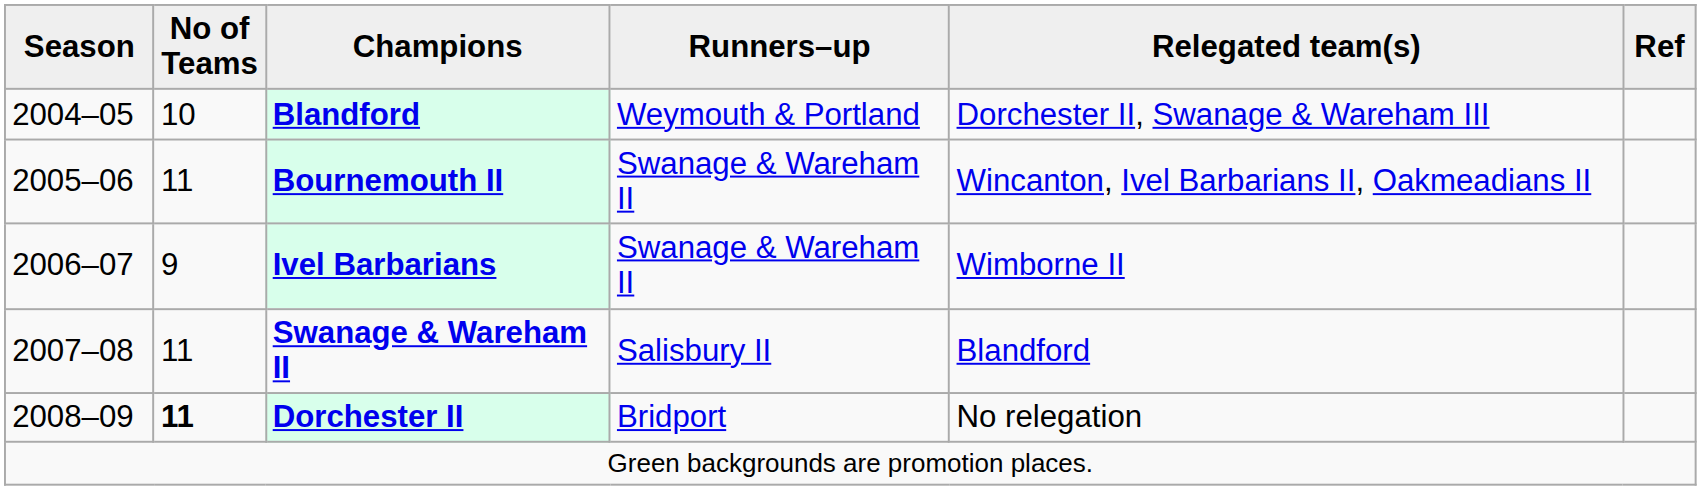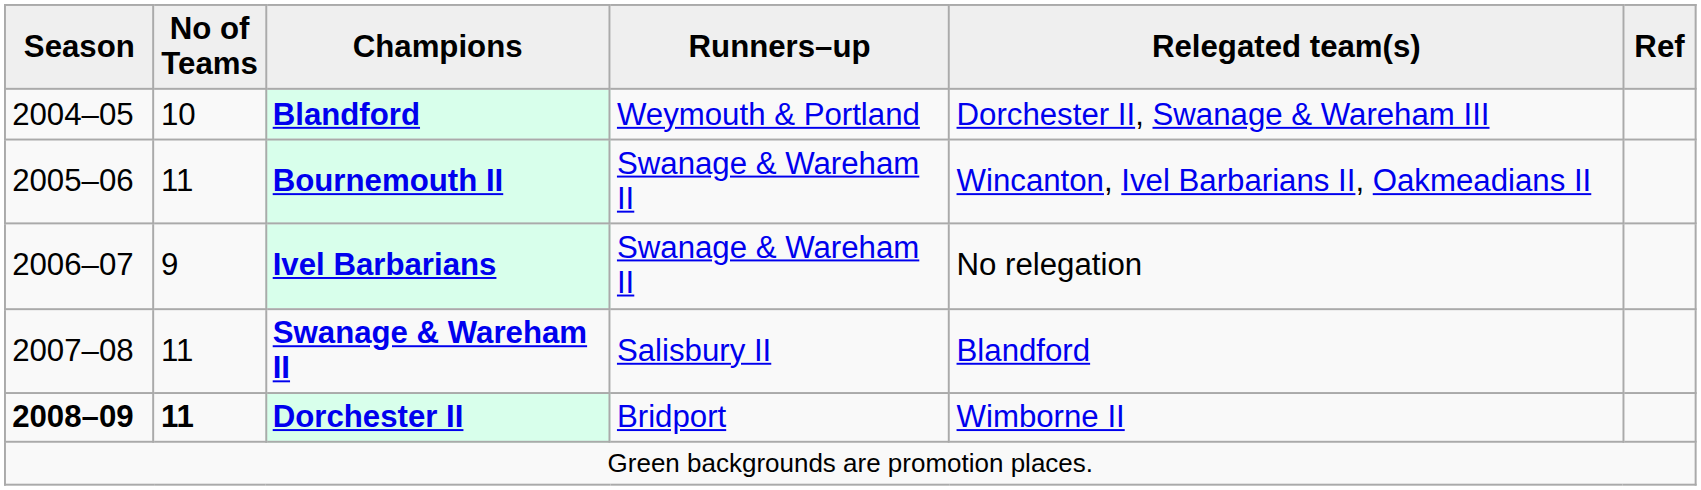Ivel Barbarians | Relegated team(s): Wimborne II -> No relegation
Dorchester II | Season: normal -> bold
Dorchester II | Relegated team(s): No relegation -> Wimborne II
